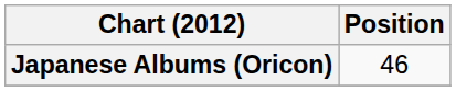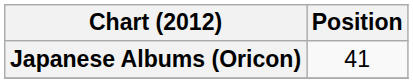Japanese Albums (Oricon) | Position: 46 -> 41
